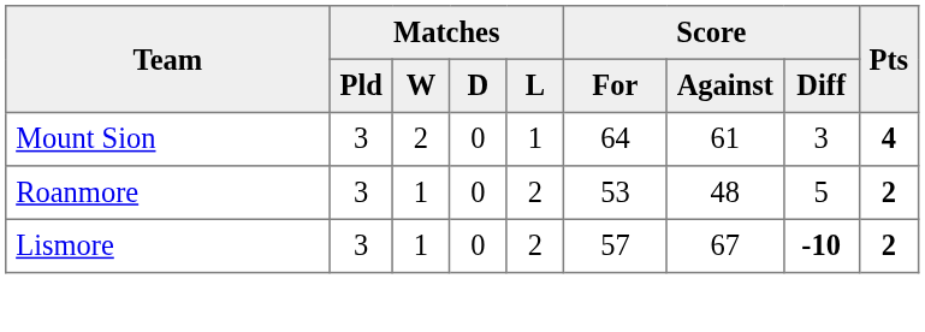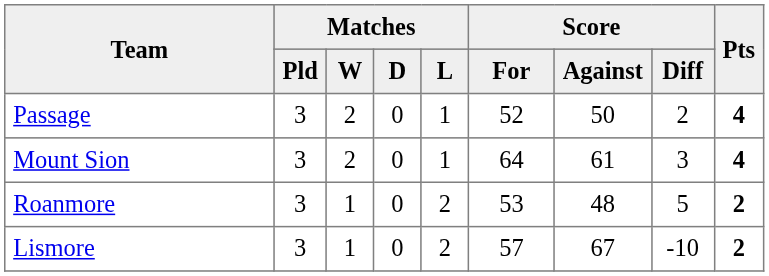+ row: Passage | 3 | 2 | 0 | 1 | 52 | 50 | 2 | 4
Lismore | Score / Diff: bold -> normal
